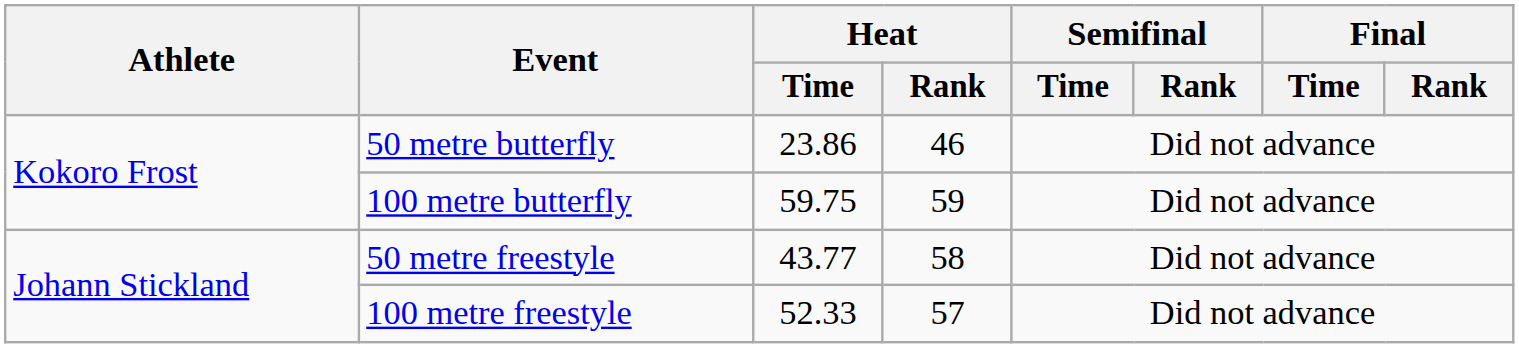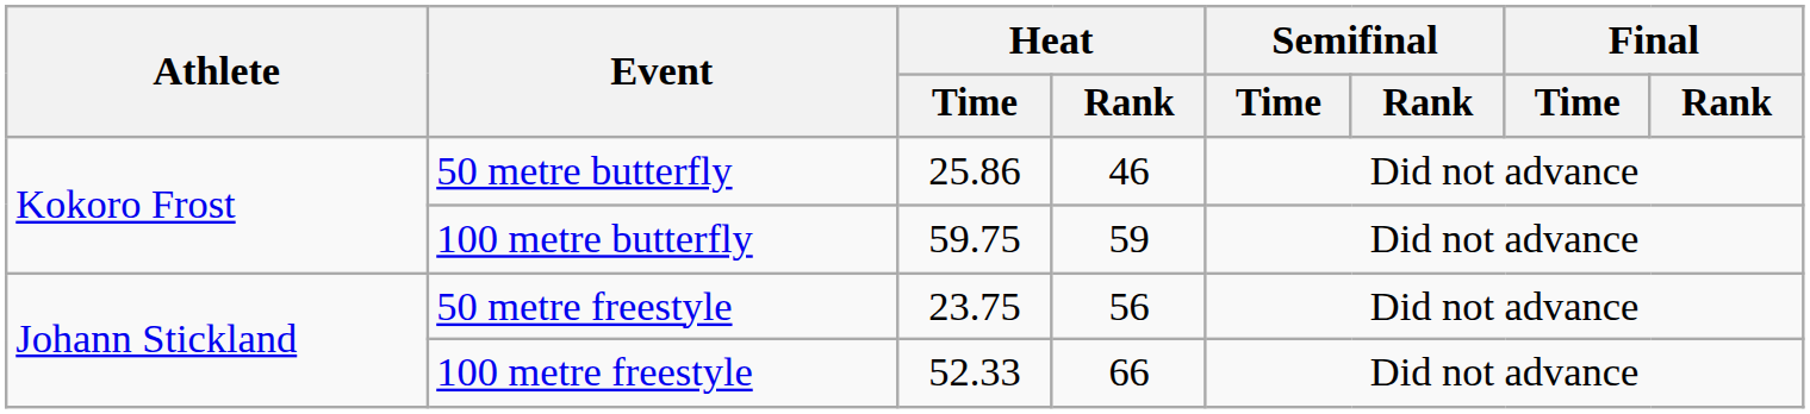50 metre butterfly | Heat / Time: 23.86 -> 25.86
50 metre freestyle | Heat / Time: 43.77 -> 23.75
50 metre freestyle | Heat / Rank: 58 -> 56
100 metre freestyle | Heat / Rank: 57 -> 66
